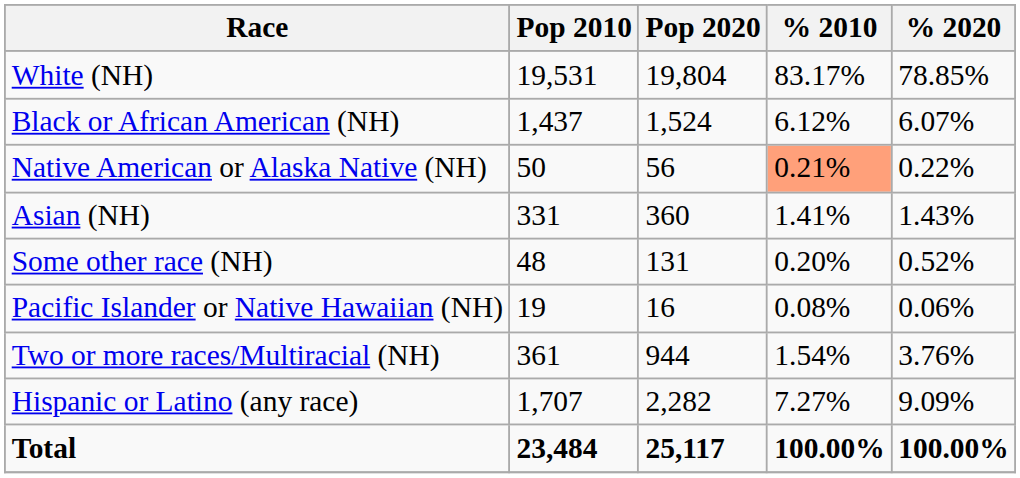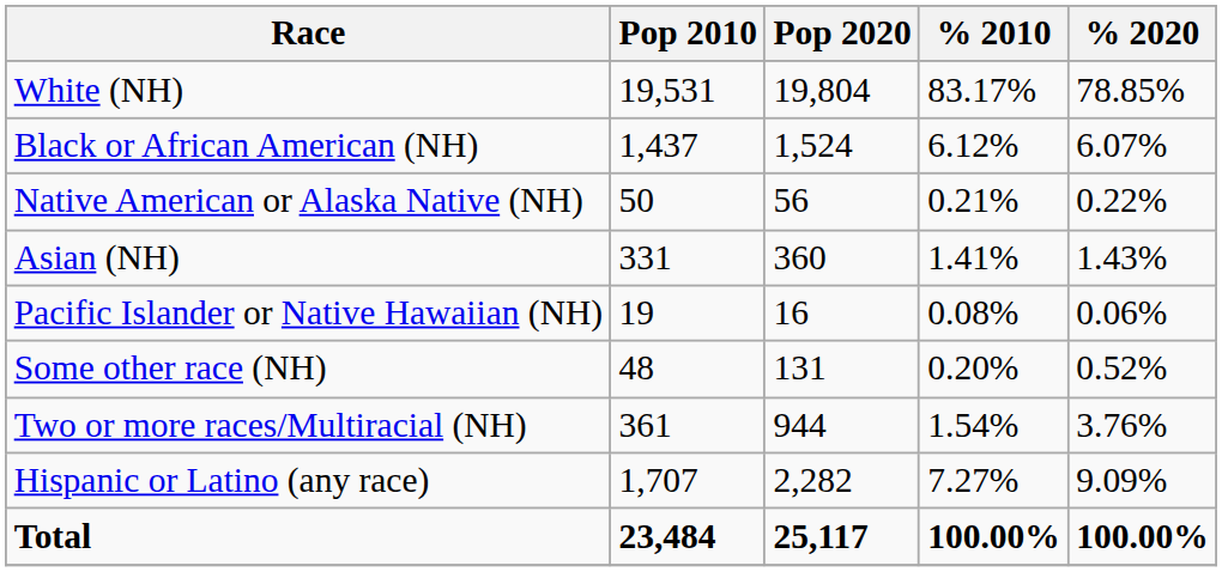Native American or Alaska Native (NH) | % 2010: lightsalmon background -> no background
rows swapped: Pacific Islander or Native Hawaiian (NH) <-> Some other race (NH)
